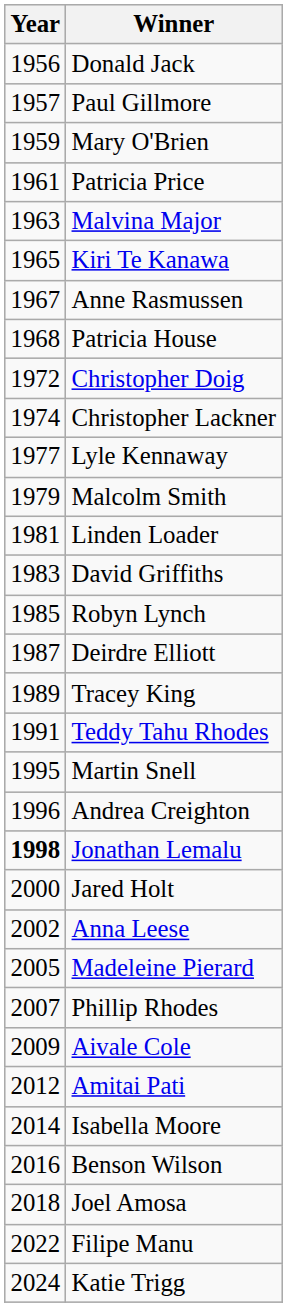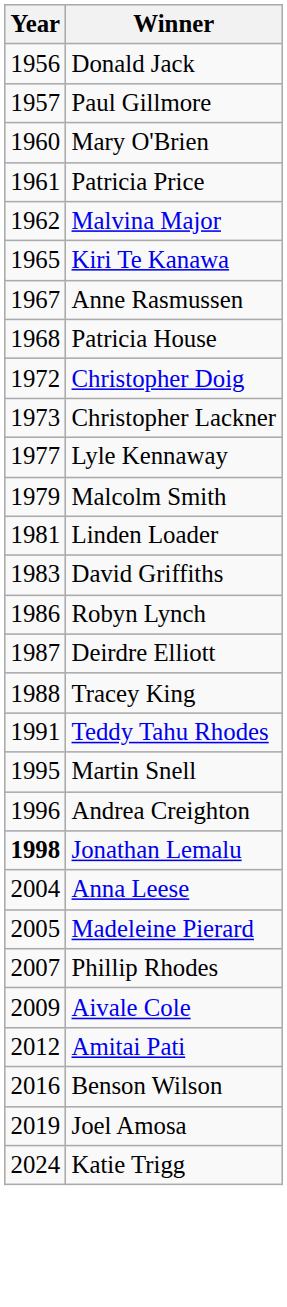Mary O'Brien | Year: 1959 -> 1960
Malvina Major | Year: 1963 -> 1962
Christopher Lackner | Year: 1974 -> 1973
Robyn Lynch | Year: 1985 -> 1986
Tracey King | Year: 1989 -> 1988
- row: 2000 | Jared Holt
Anna Leese | Year: 2002 -> 2004
- row: 2014 | Isabella Moore
Joel Amosa | Year: 2018 -> 2019
- row: 2022 | Filipe Manu
